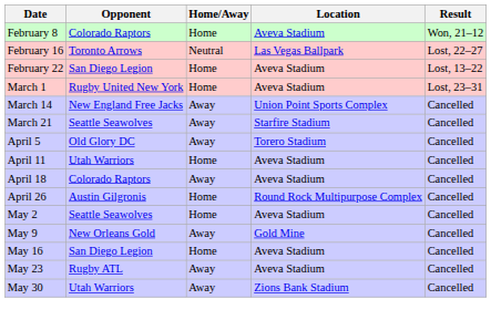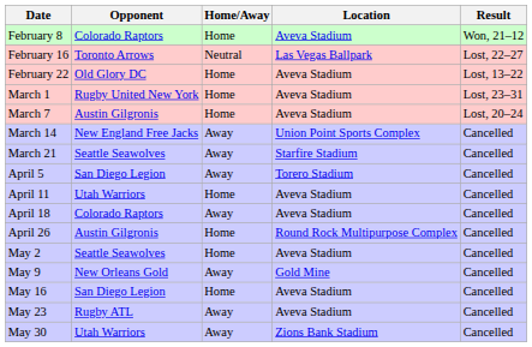February 22 | Opponent: San Diego Legion -> Old Glory DC
+ row: March 7 | Austin Gilgronis | Home | Aveva Stadium | Lost, 20–24
April 5 | Opponent: Old Glory DC -> San Diego Legion
